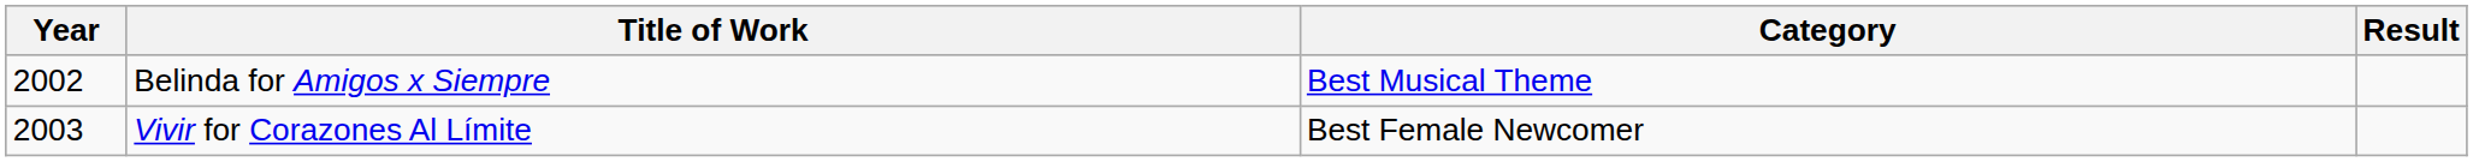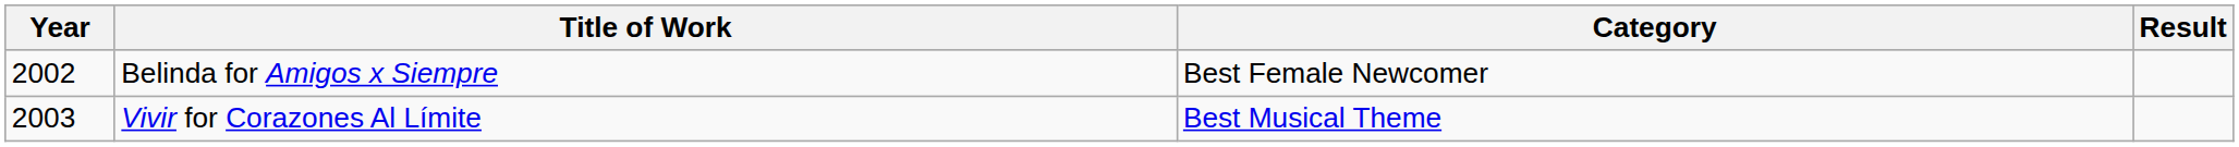Belinda for Amigos x Siempre | Category: Best Musical Theme -> Best Female Newcomer
Vivir for Corazones Al Límite | Category: Best Female Newcomer -> Best Musical Theme
